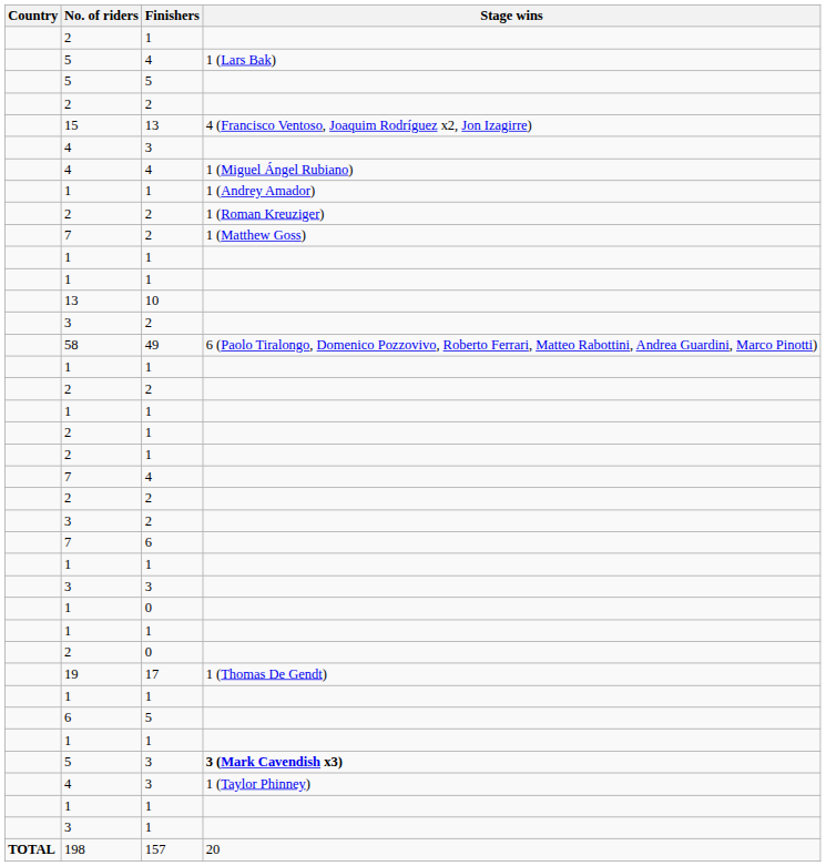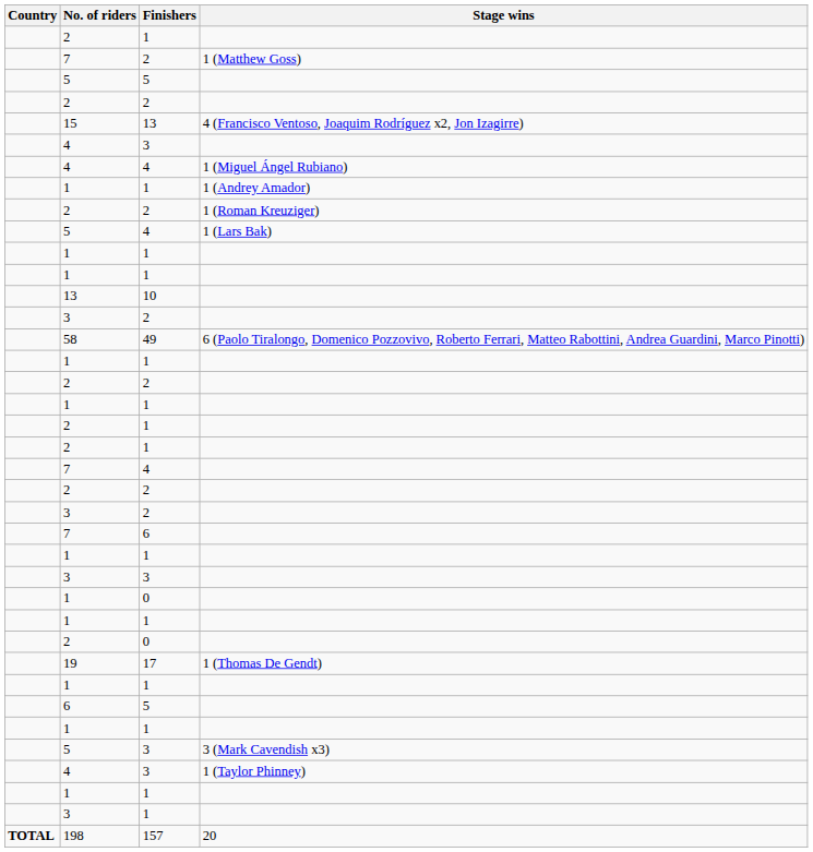rows swapped: 7 / 2 <-> 5 / 4
5 / 3 | Stage wins: bold -> normal
